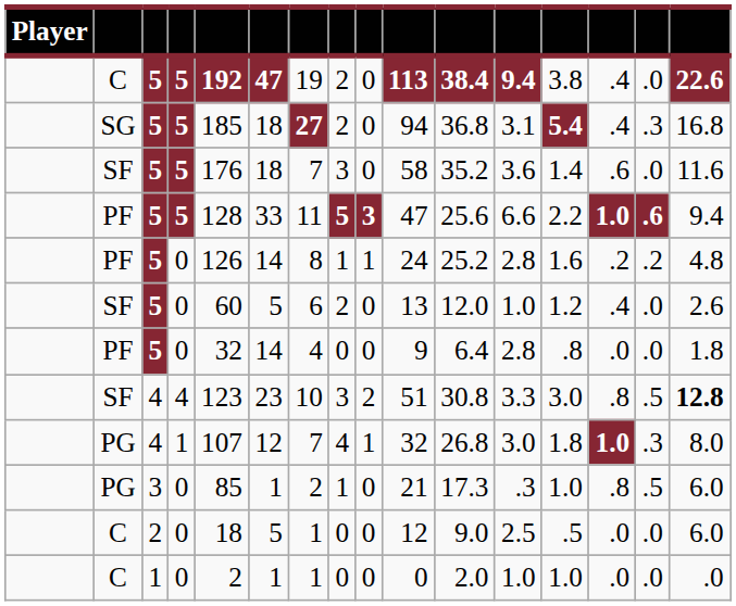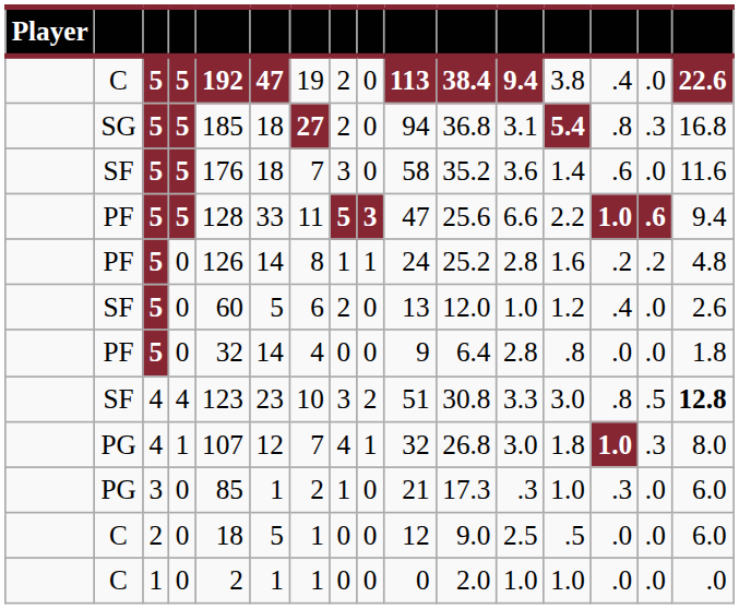SG | column 14: .4 -> .8
PG / 0 | column 14: .8 -> .3
PG / 0 | column 15: .5 -> .0
